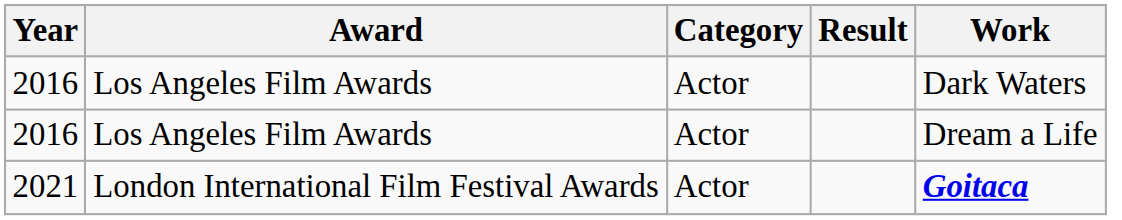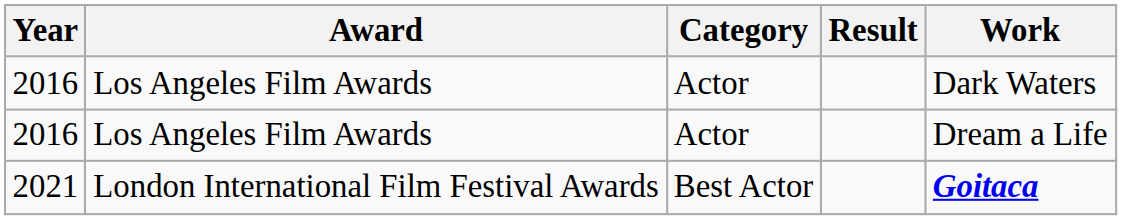2021 | Category: Actor -> Best Actor
